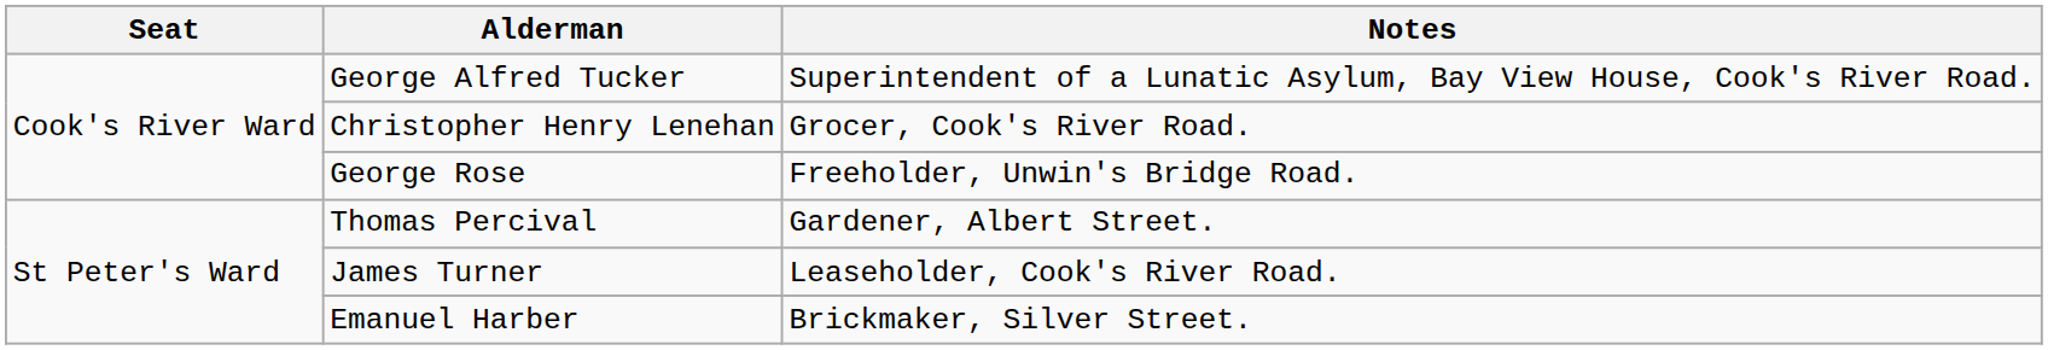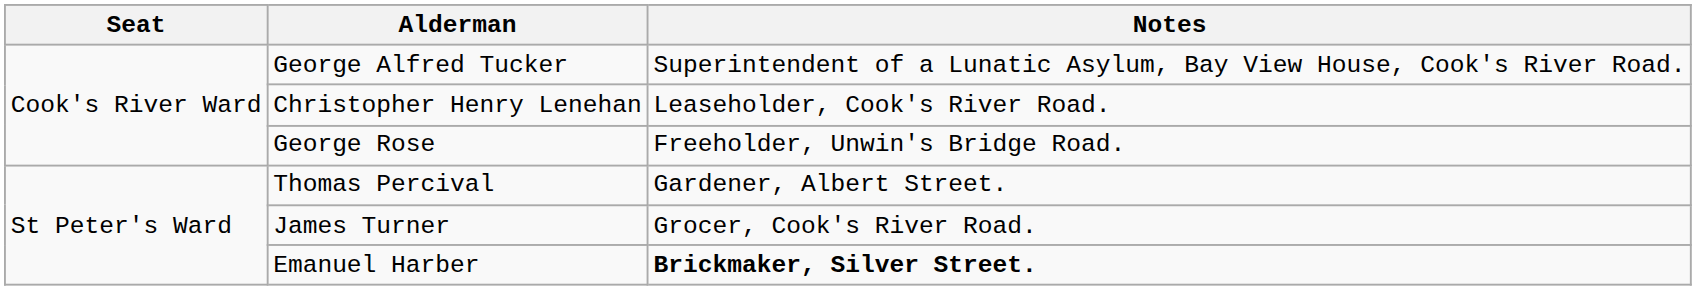Christopher Henry Lenehan | Notes: Grocer, Cook's River Road. -> Leaseholder, Cook's River Road.
James Turner | Notes: Leaseholder, Cook's River Road. -> Grocer, Cook's River Road.
Emanuel Harber | Notes: normal -> bold
